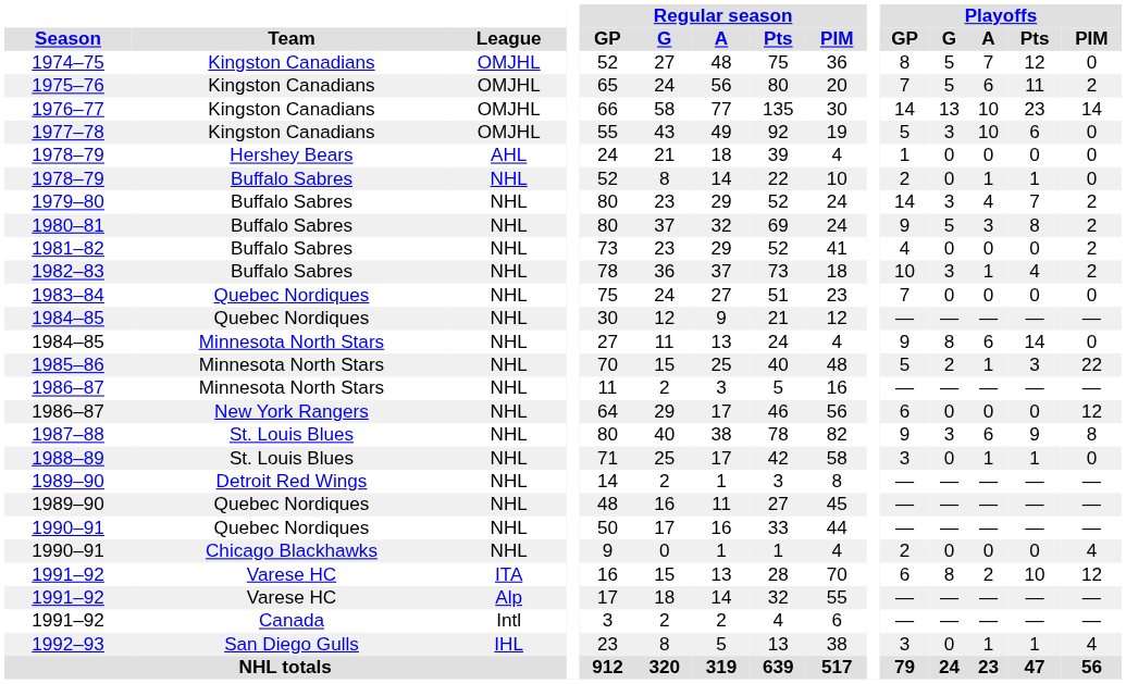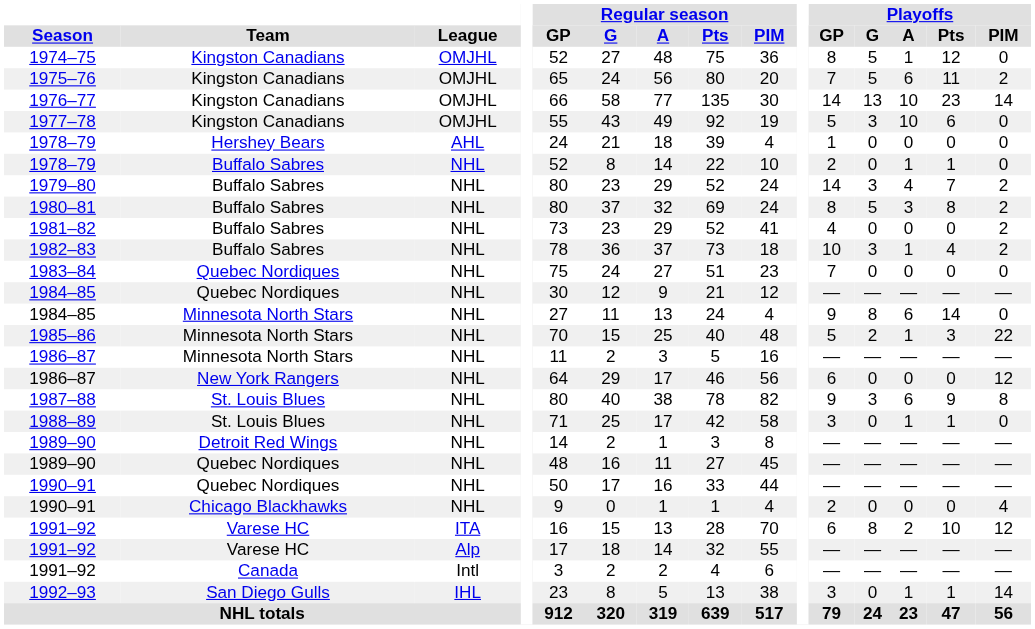1974–75 | Playoffs / A: 7 -> 1
1980–81 | Playoffs / GP: 9 -> 8
1992–93 | Playoffs / PIM: 4 -> 14
